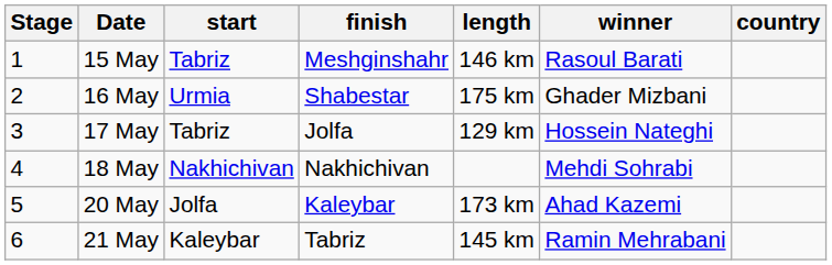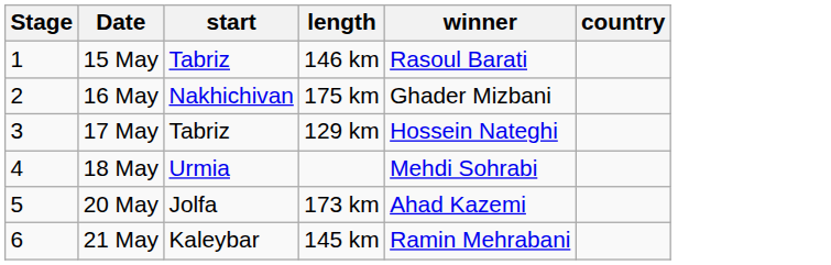- column: finish | Meshginshahr | Shabestar | Jolfa | Nakhichivan | Kaleybar | Tabriz
16 May | start: Urmia -> Nakhichivan
18 May | start: Nakhichivan -> Urmia
